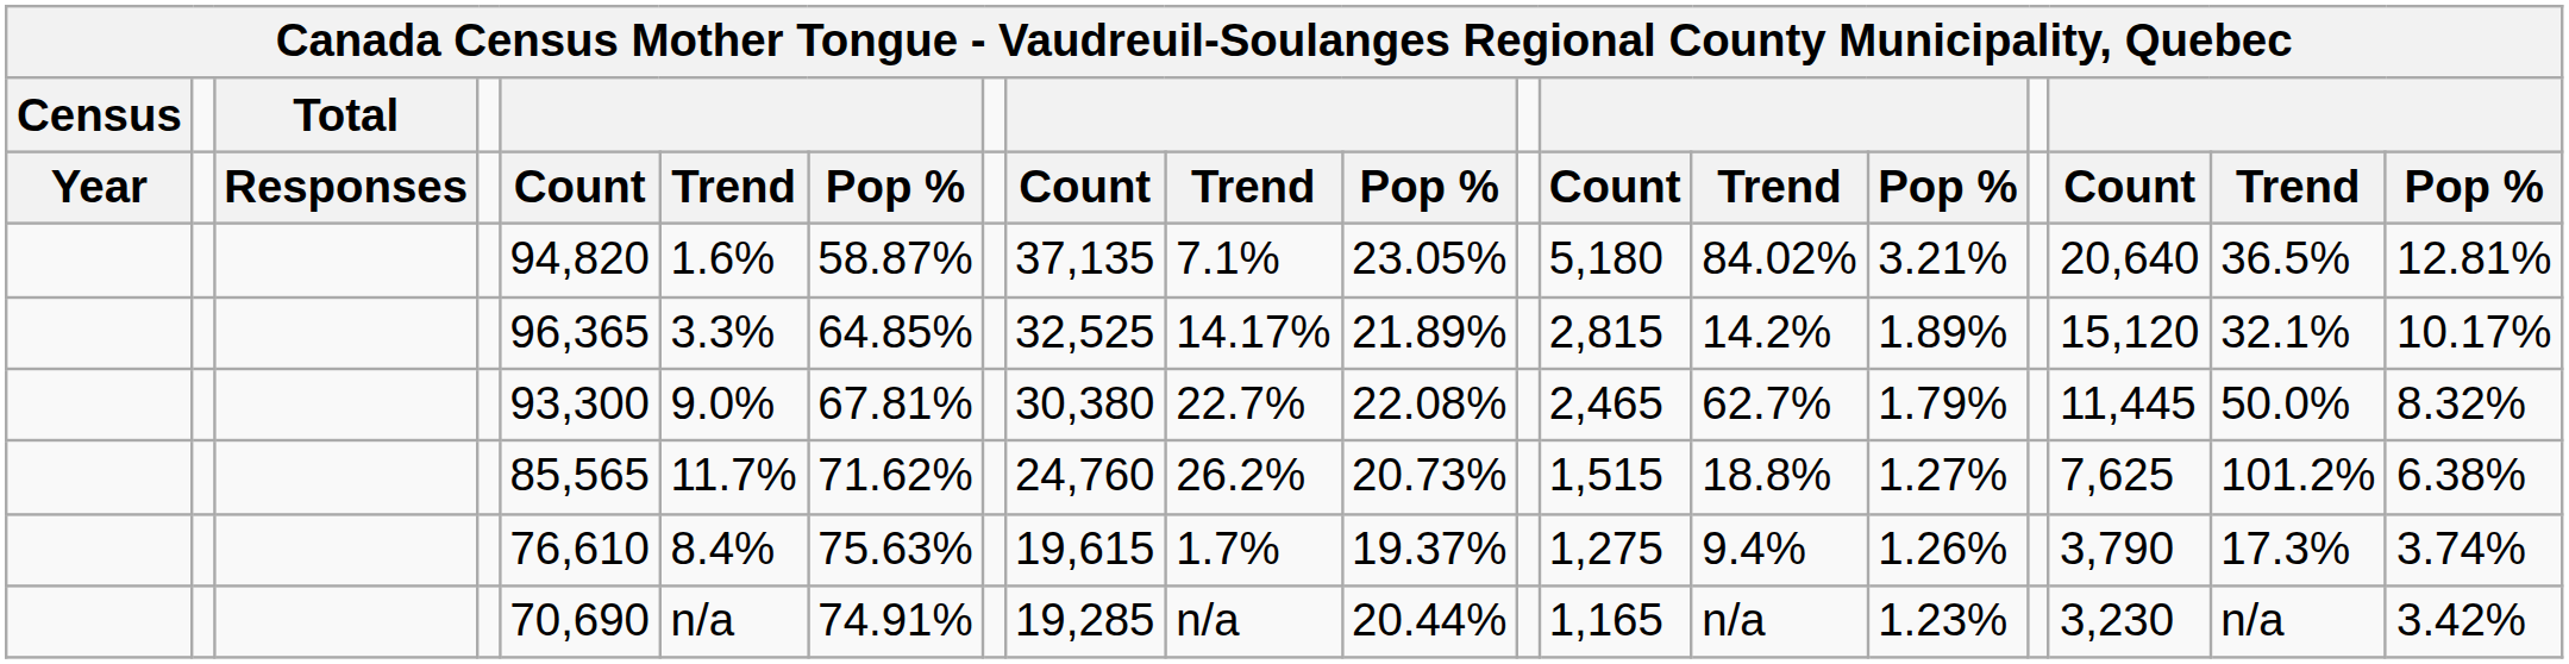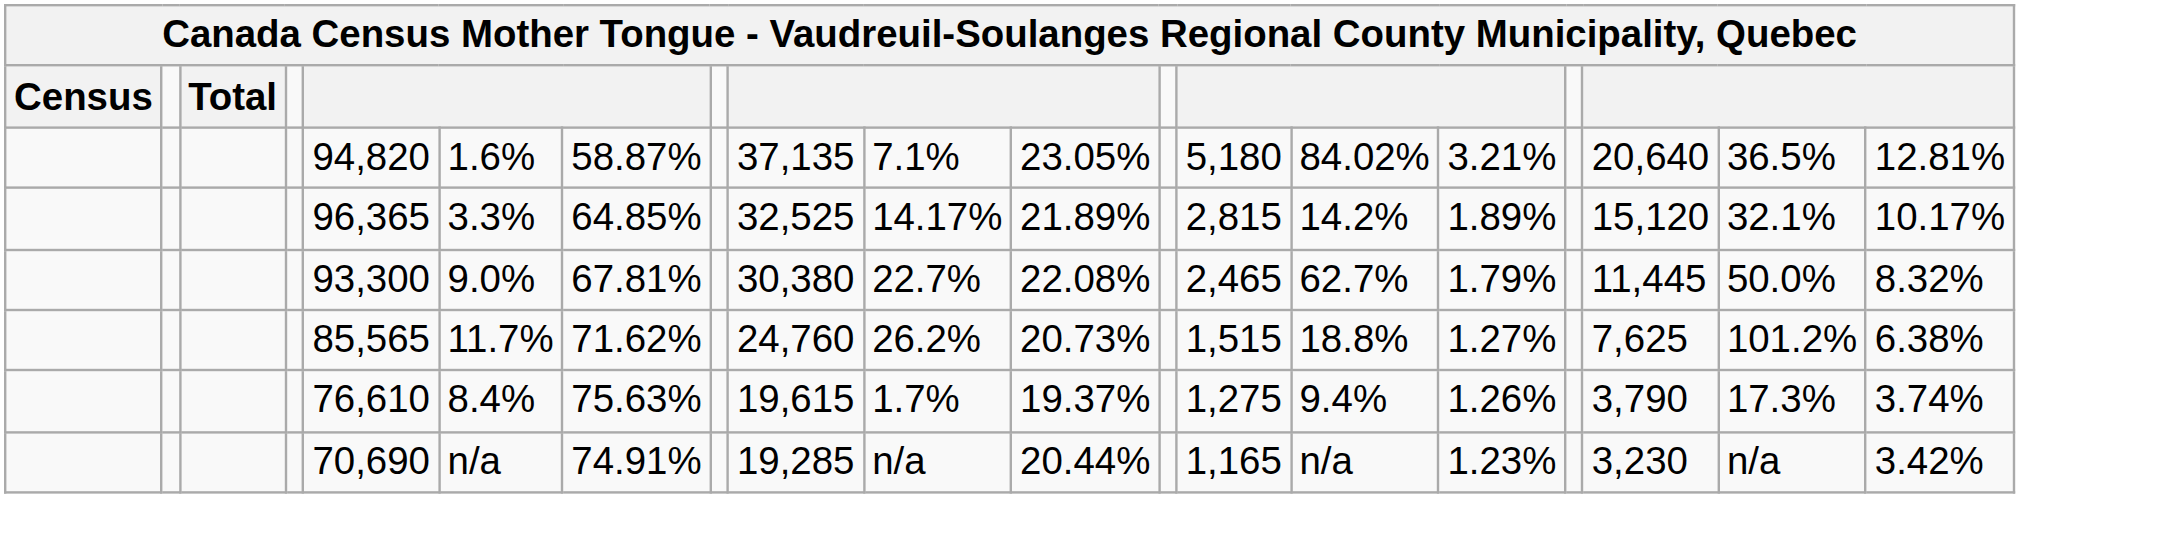- row: Year | Responses | Count | Trend | Pop % | Count | Trend | Pop % | Count | Trend | Pop % | Count | Trend | Pop %
